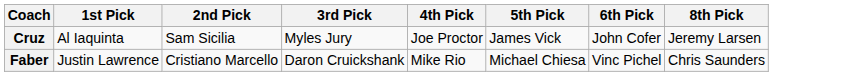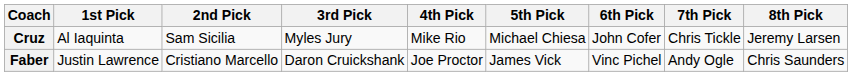+ column: 7th Pick | Chris Tickle | Andy Ogle
Cruz | 4th Pick: Joe Proctor -> Mike Rio
Cruz | 5th Pick: James Vick -> Michael Chiesa
Faber | 4th Pick: Mike Rio -> Joe Proctor
Faber | 5th Pick: Michael Chiesa -> James Vick
